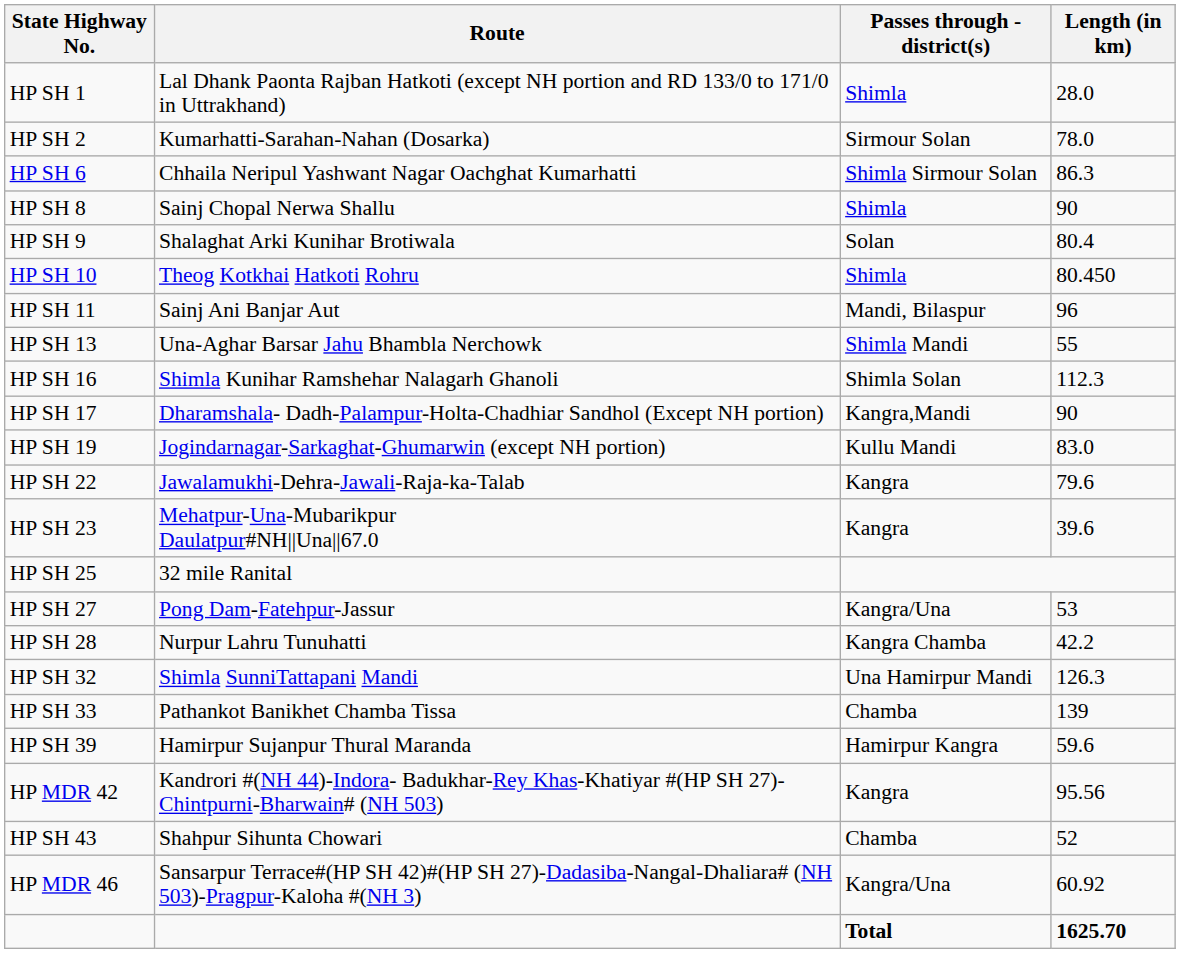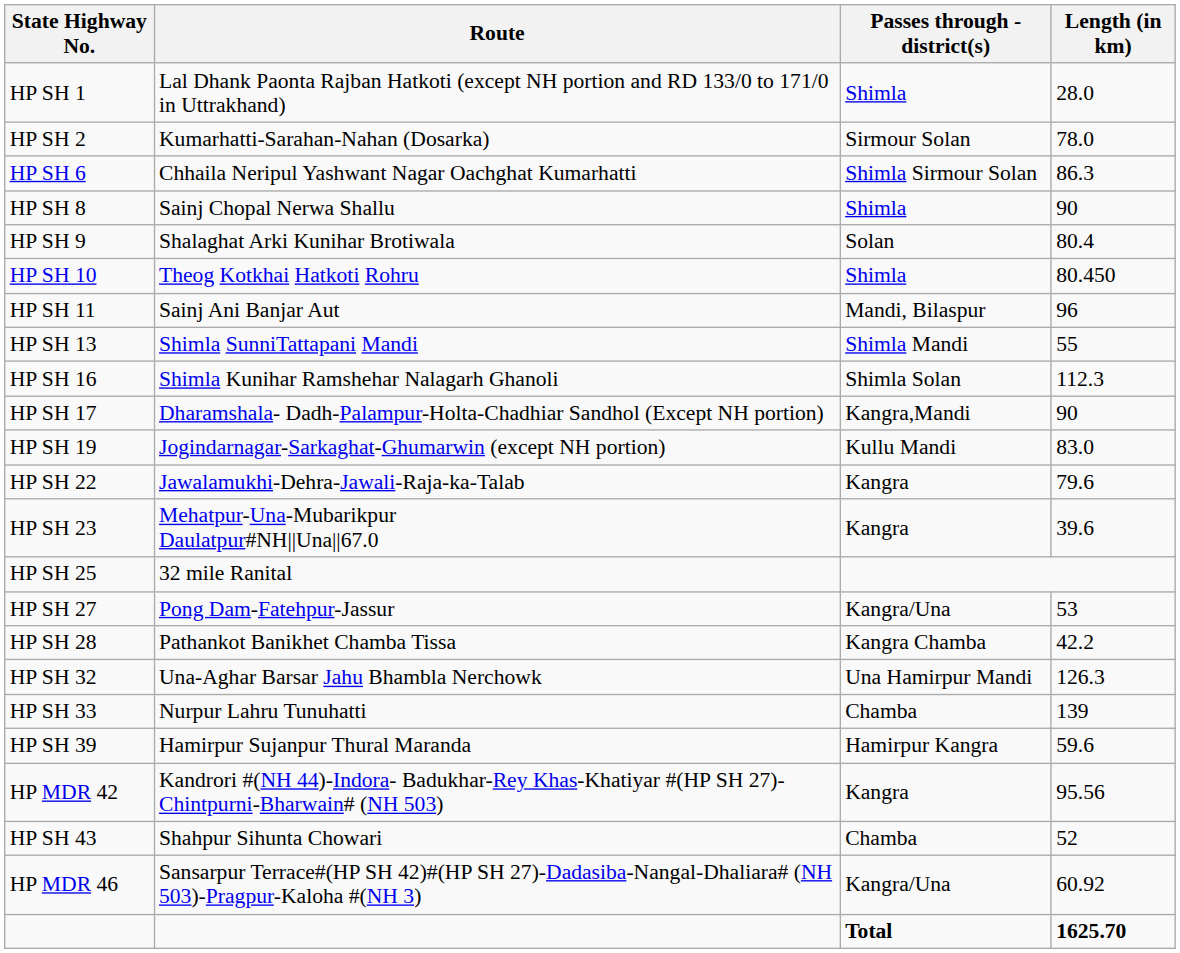HP SH 13 | Route: Una-Aghar Barsar Jahu Bhambla Nerchowk -> Shimla SunniTattapani Mandi
HP SH 28 | Route: Nurpur Lahru Tunuhatti -> Pathankot Banikhet Chamba Tissa
HP SH 32 | Route: Shimla SunniTattapani Mandi -> Una-Aghar Barsar Jahu Bhambla Nerchowk
HP SH 33 | Route: Pathankot Banikhet Chamba Tissa -> Nurpur Lahru Tunuhatti
